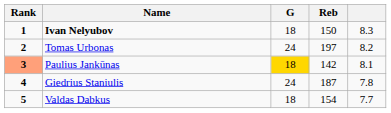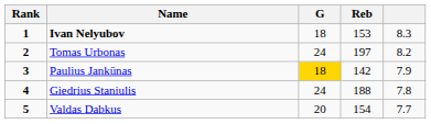Ivan Nelyubov | Reb: 150 -> 153
Paulius Jankūnas | Rank: lightsalmon background -> no background
Paulius Jankūnas | column 5: 8.1 -> 7.9
Giedrius Staniulis | Reb: 187 -> 188
Valdas Dabkus | G: 18 -> 20
